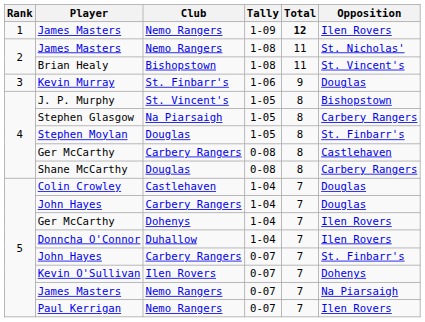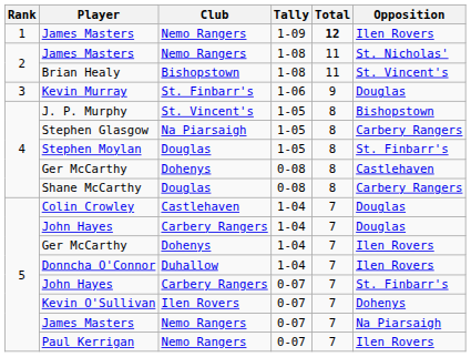Ger McCarthy / 0-08 | Club: Carbery Rangers -> Dohenys
